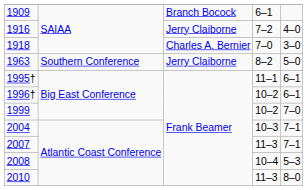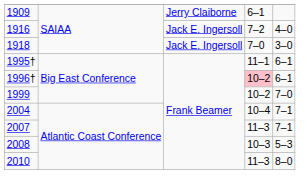1909 | column 3: Branch Bocock -> Jerry Claiborne
1916 | column 3: Jerry Claiborne -> Jack E. Ingersoll
1918 | column 3: Charles A. Bernier -> Jack E. Ingersoll
- row: 1963 | Southern Conference | Jerry Claiborne | 8–2 | 5–0
1996† | column 4: no background -> pink background
2004 | column 4: 10–3 -> 10–4
2008 | column 4: 10–4 -> 10–3
